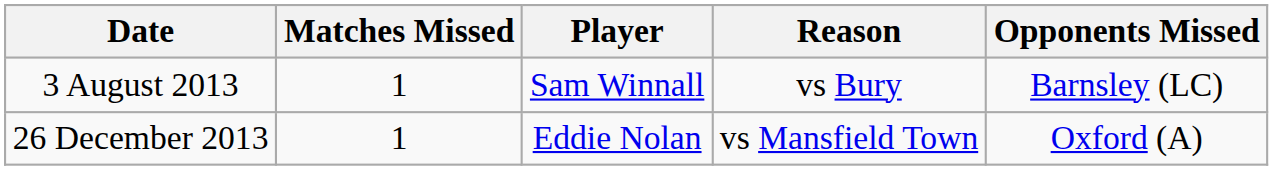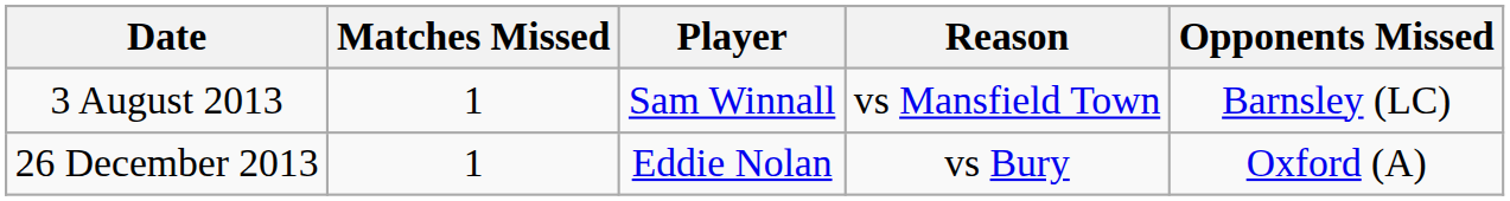3 August 2013 | Reason: vs Bury -> vs Mansfield Town
26 December 2013 | Reason: vs Mansfield Town -> vs Bury
